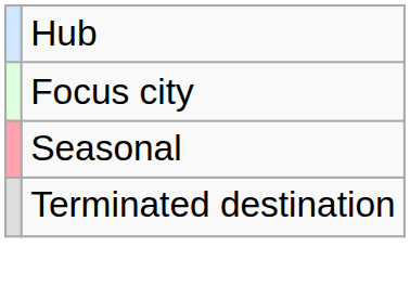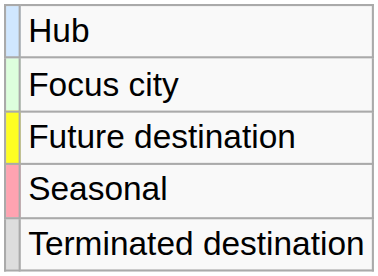+ row: Future destination
